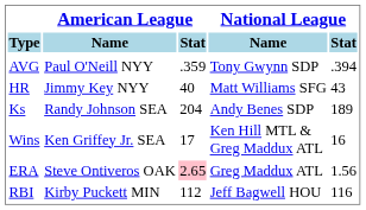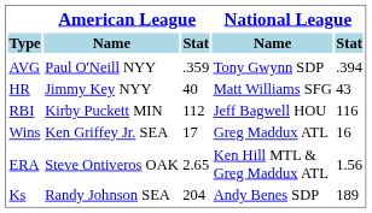rows swapped: RBI <-> Ks
Wins | National League / Name: Ken Hill MTL & Greg Maddux ATL -> Greg Maddux ATL
ERA | American League / Stat: pink background -> no background
ERA | National League / Name: Greg Maddux ATL -> Ken Hill MTL & Greg Maddux ATL
